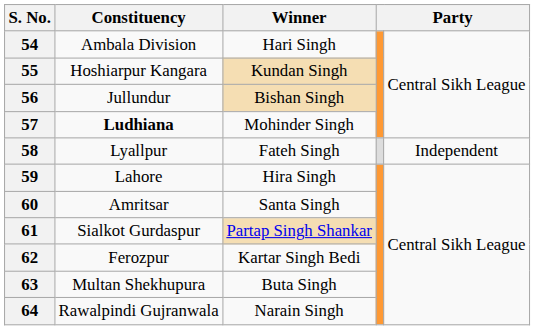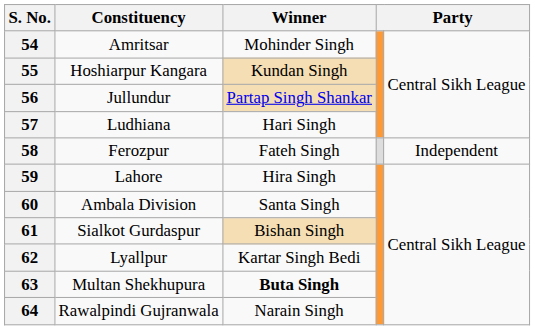54 | Constituency: Ambala Division -> Amritsar
54 | Winner: Hari Singh -> Mohinder Singh
56 | Winner: Bishan Singh -> Partap Singh Shankar
57 | Constituency: bold -> normal
57 | Winner: Mohinder Singh -> Hari Singh
58 | Constituency: Lyallpur -> Ferozpur
60 | Constituency: Amritsar -> Ambala Division
61 | Winner: Partap Singh Shankar -> Bishan Singh
62 | Constituency: Ferozpur -> Lyallpur
63 | Winner: normal -> bold
